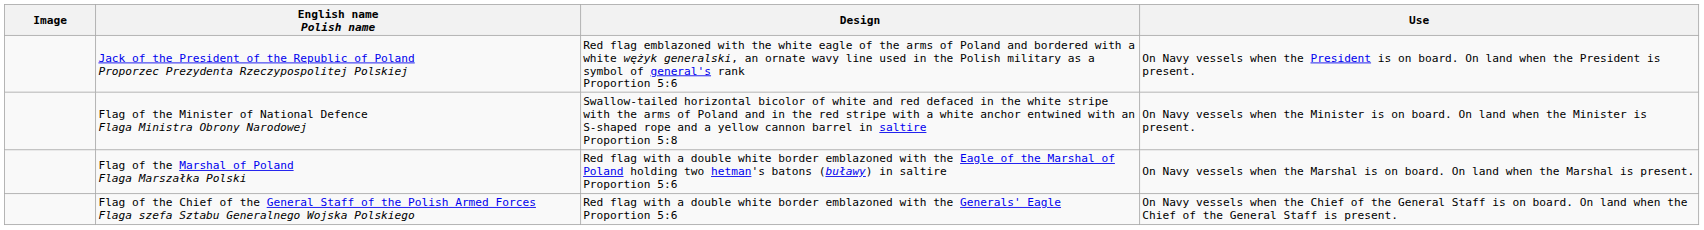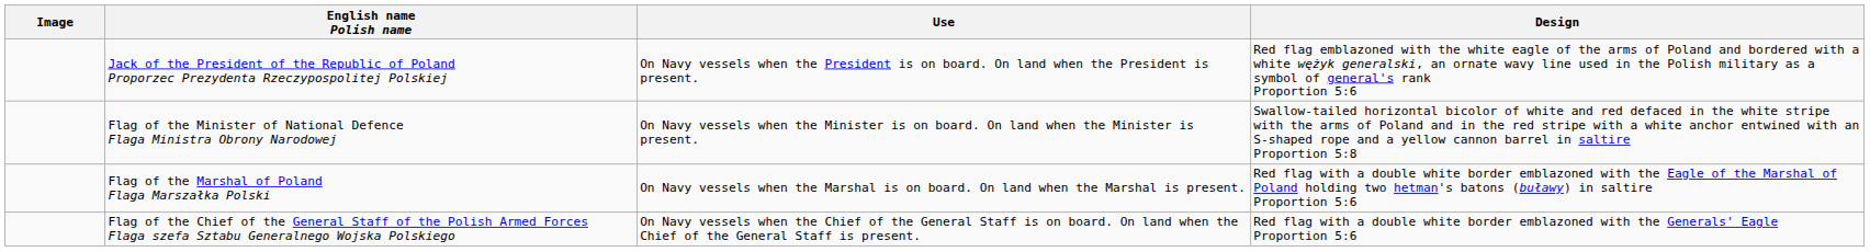columns swapped: Design <-> Use
